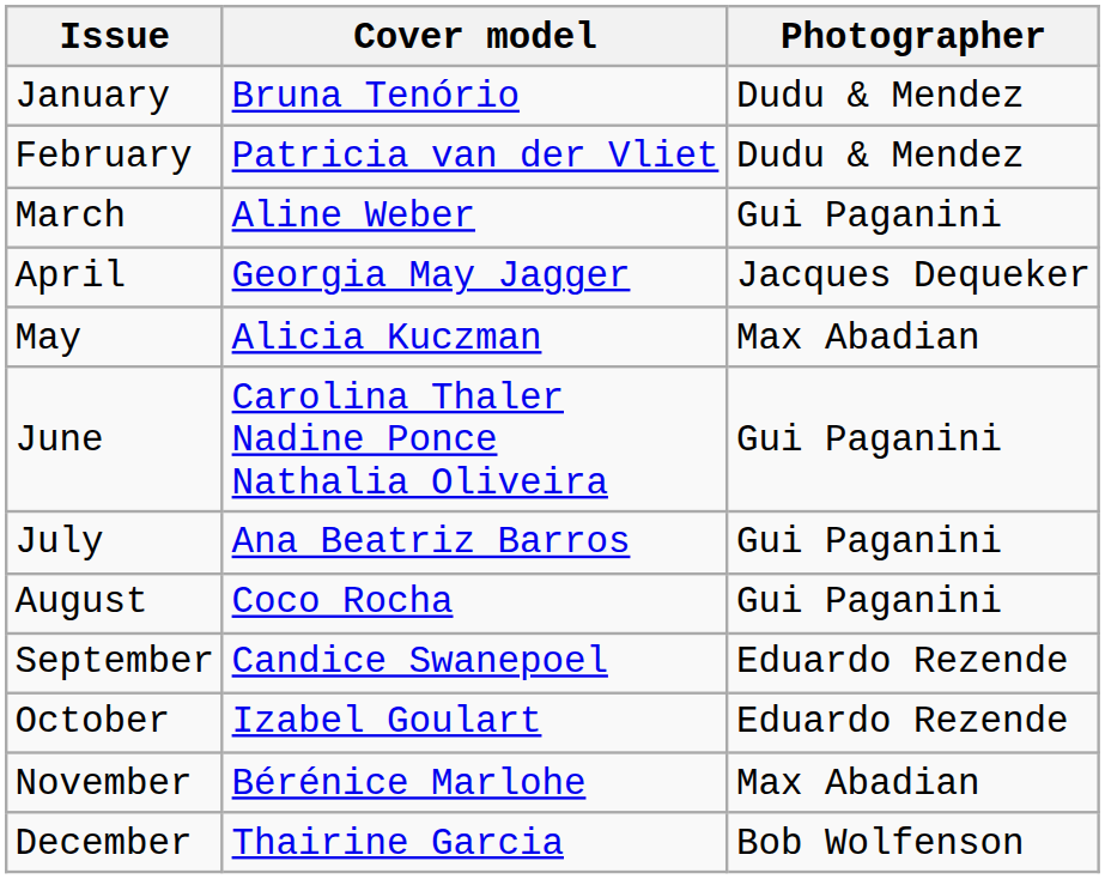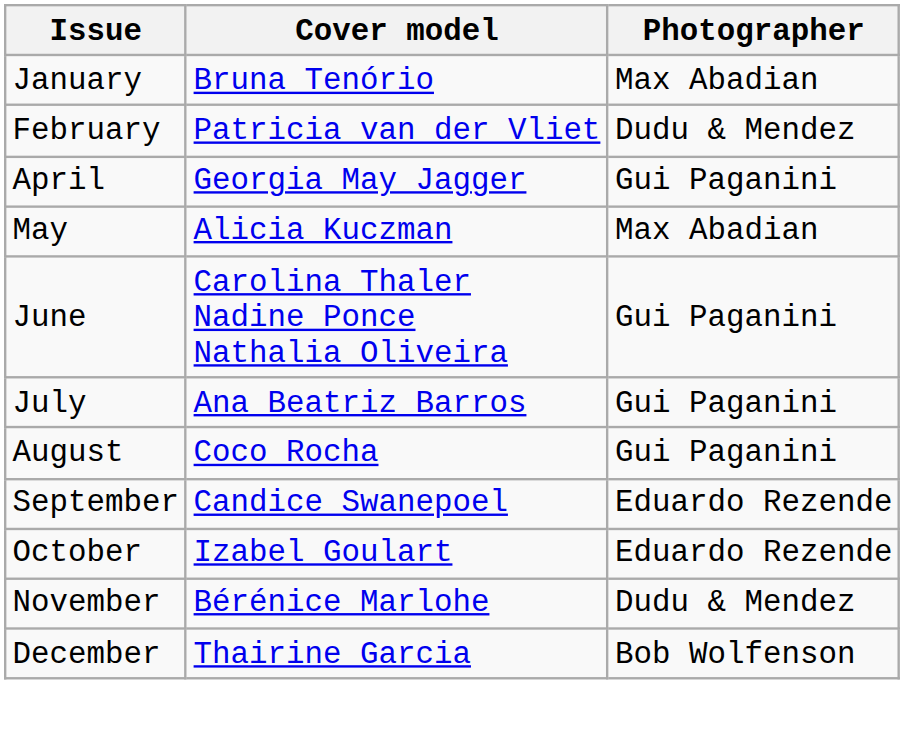January | Photographer: Dudu & Mendez -> Max Abadian
- row: March | Aline Weber | Gui Paganini
April | Photographer: Jacques Dequeker -> Gui Paganini
November | Photographer: Max Abadian -> Dudu & Mendez
